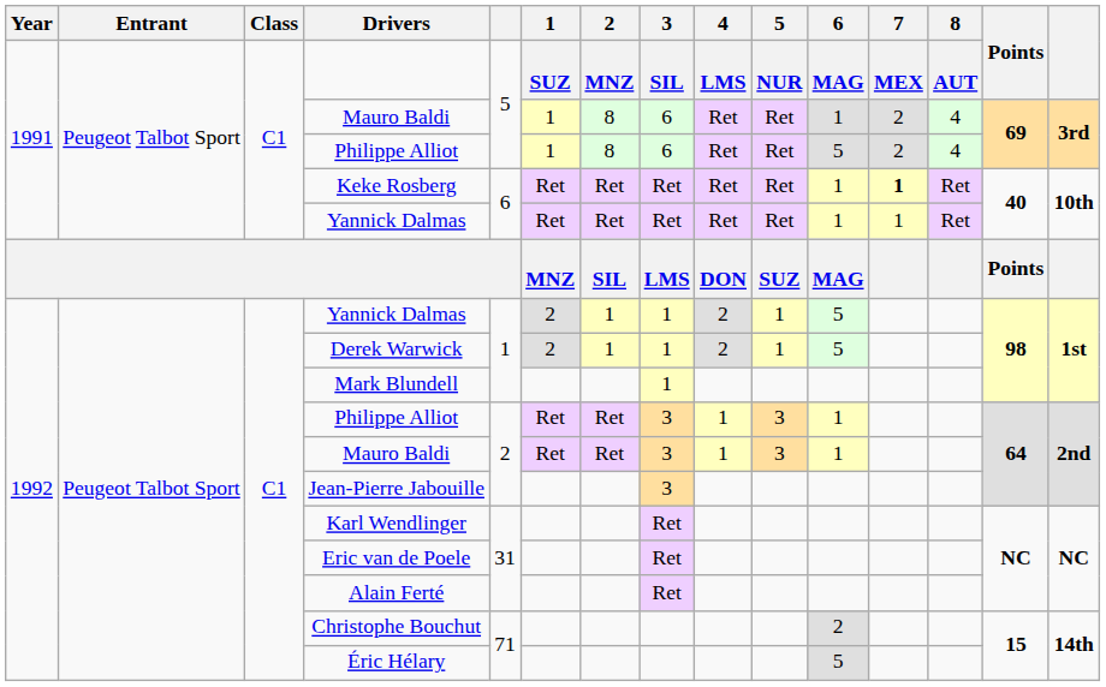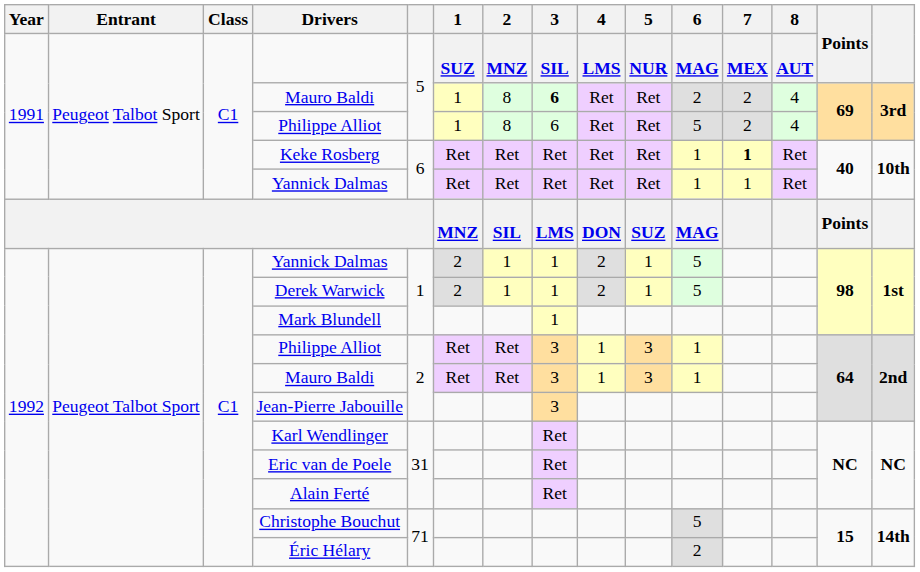1991 / Mauro Baldi | 3: normal -> bold
1991 / Mauro Baldi | 6: 1 -> 2
Christophe Bouchut | 6: 2 -> 5
Éric Hélary | 6: 5 -> 2
